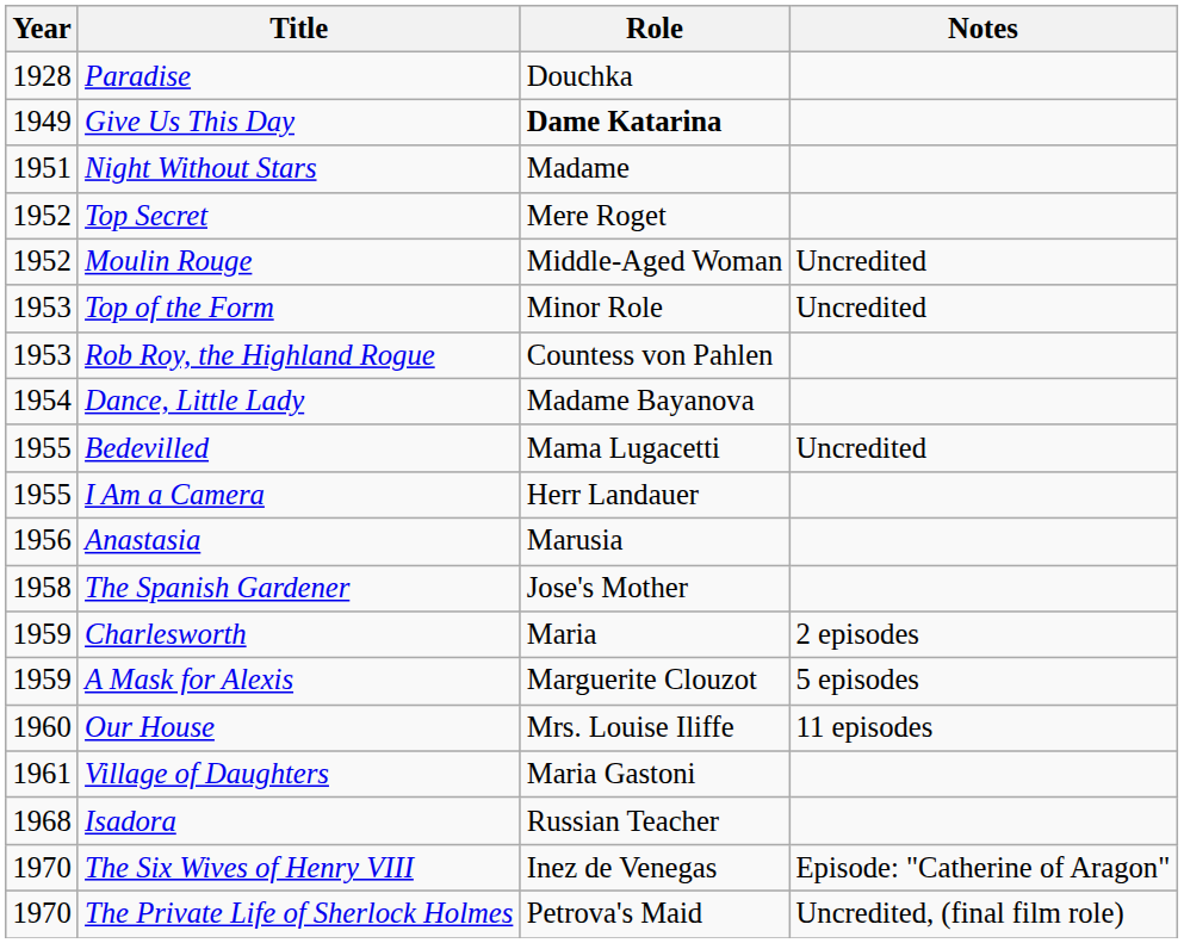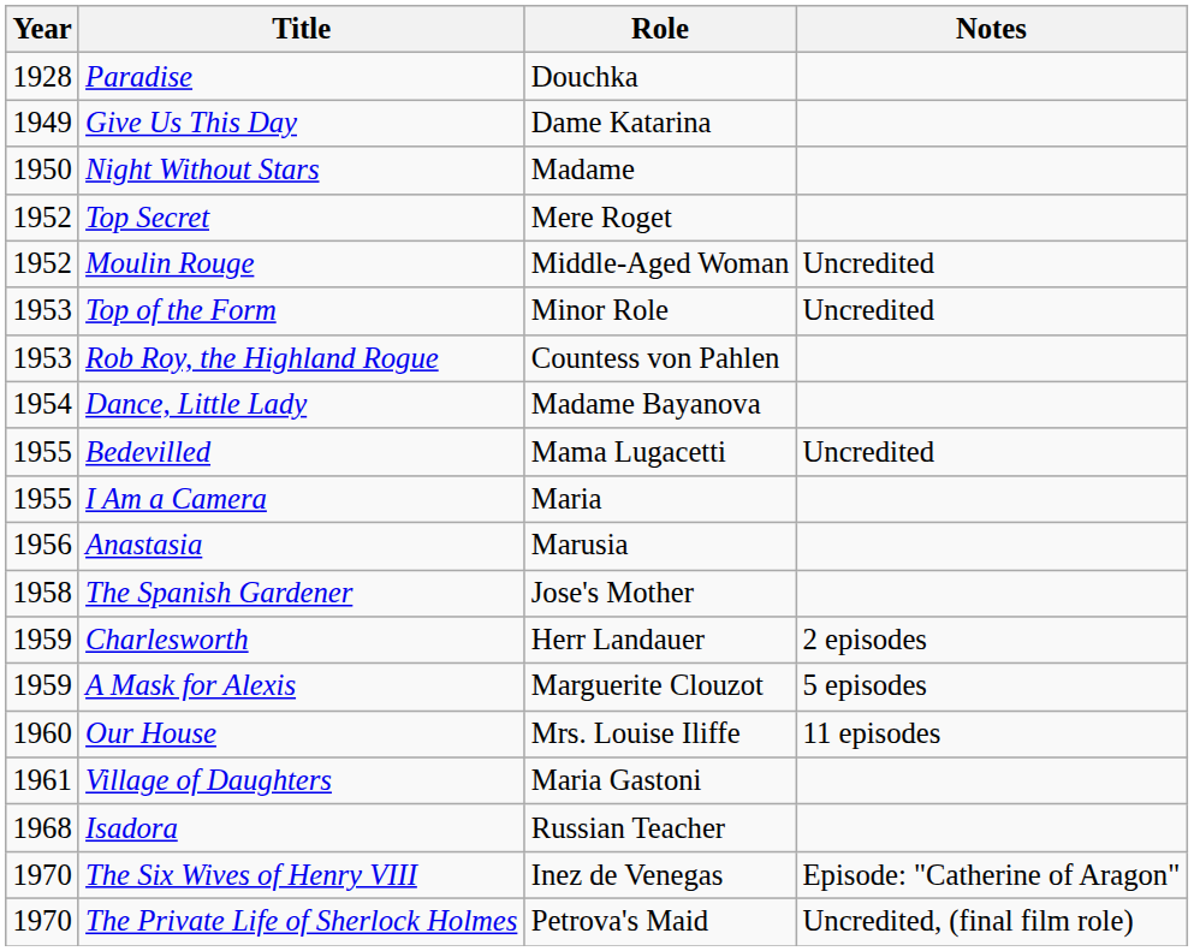Give Us This Day | Role: bold -> normal
Night Without Stars | Year: 1951 -> 1950
I Am a Camera | Role: Herr Landauer -> Maria
Charlesworth | Role: Maria -> Herr Landauer
